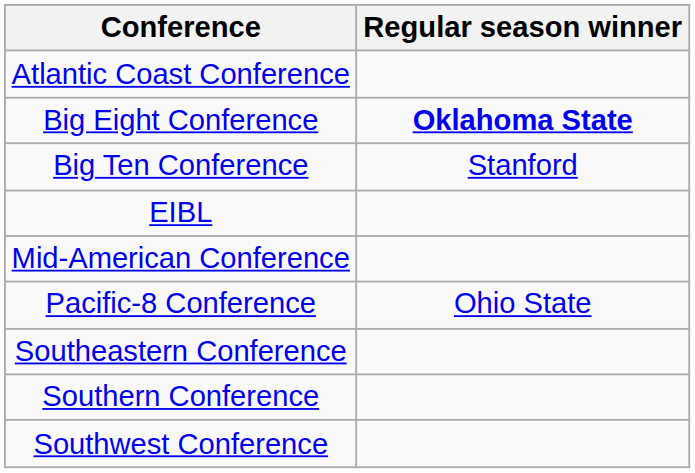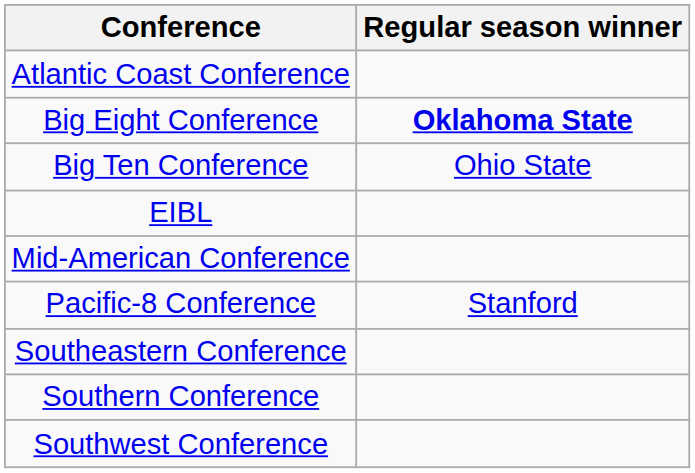Big Ten Conference | Regular season winner: Stanford -> Ohio State
Pacific-8 Conference | Regular season winner: Ohio State -> Stanford
